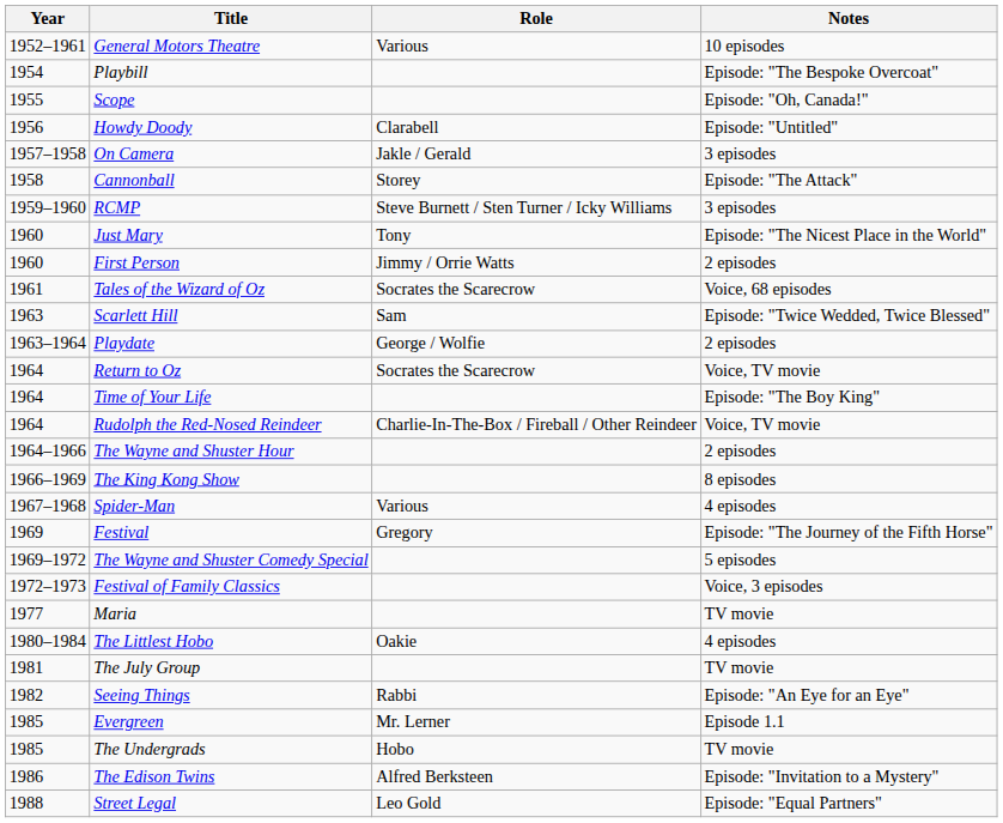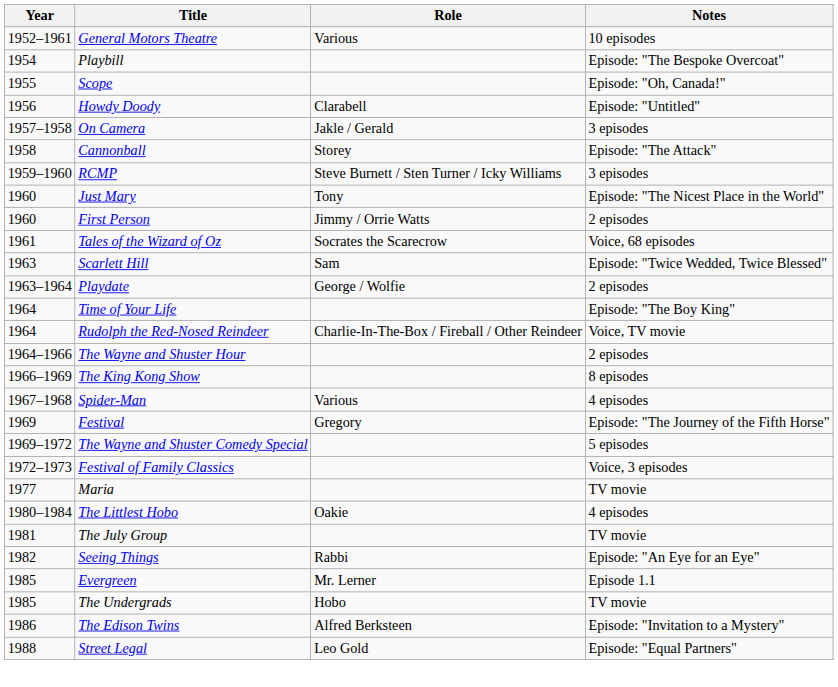- row: 1964 | Return to Oz | Socrates the Scarecrow | Voice, TV movie
